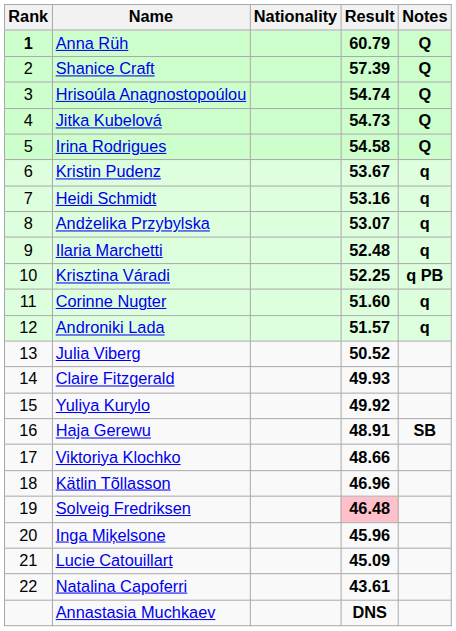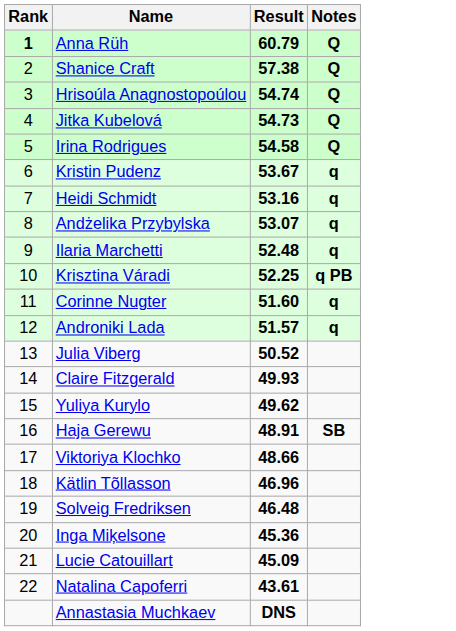- column: Nationality
Shanice Craft | Result: 57.39 -> 57.38
Yuliya Kurylo | Result: 49.92 -> 49.62
Solveig Fredriksen | Result: pink background -> no background
Inga Miķelsone | Result: 45.96 -> 45.36
